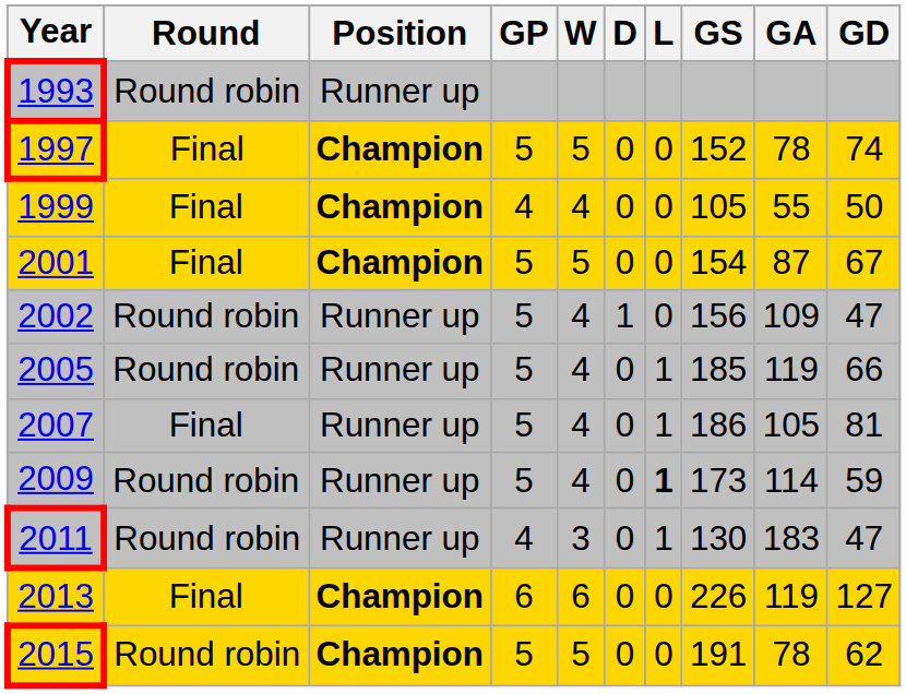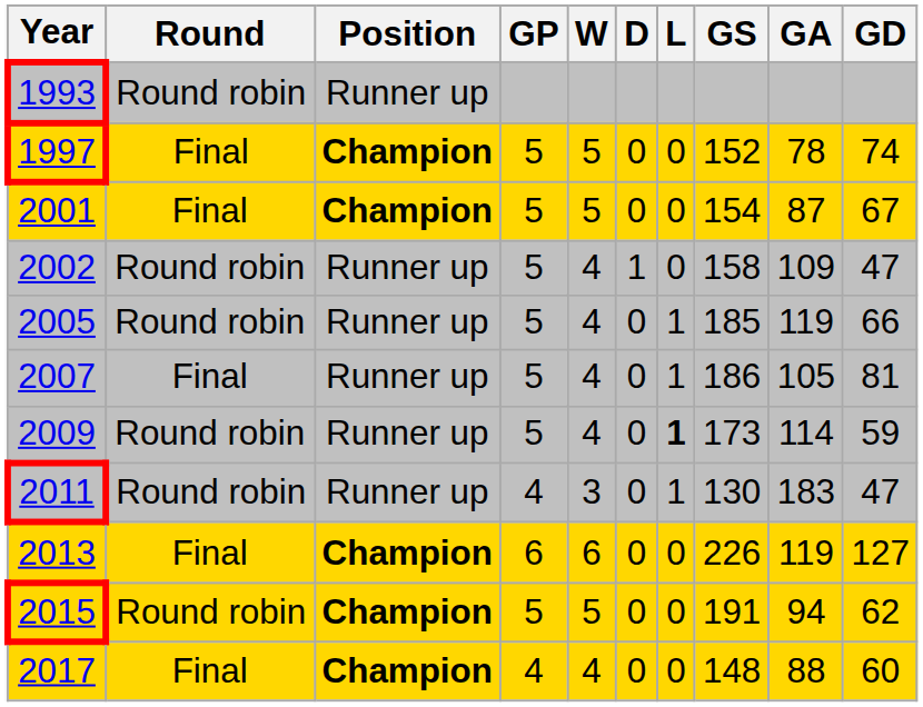- row: 1999 | Final | Champion | 4 | 4 | 0 | 0 | 105 | 55 | 50
2002 | GS: 156 -> 158
2015 | GA: 78 -> 94
+ row: 2017 | Final | Champion | 4 | 4 | 0 | 0 | 148 | 88 | 60
